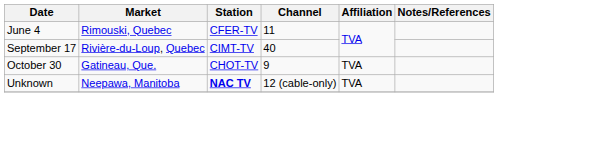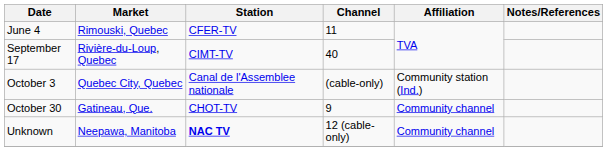+ row: October 3 | Quebec City, Quebec | Canal de l'Assemblee nationale | (cable-only) | Community station (Ind.)
October 30 | Affiliation: TVA -> Community channel
Unknown | Affiliation: TVA -> Community channel
